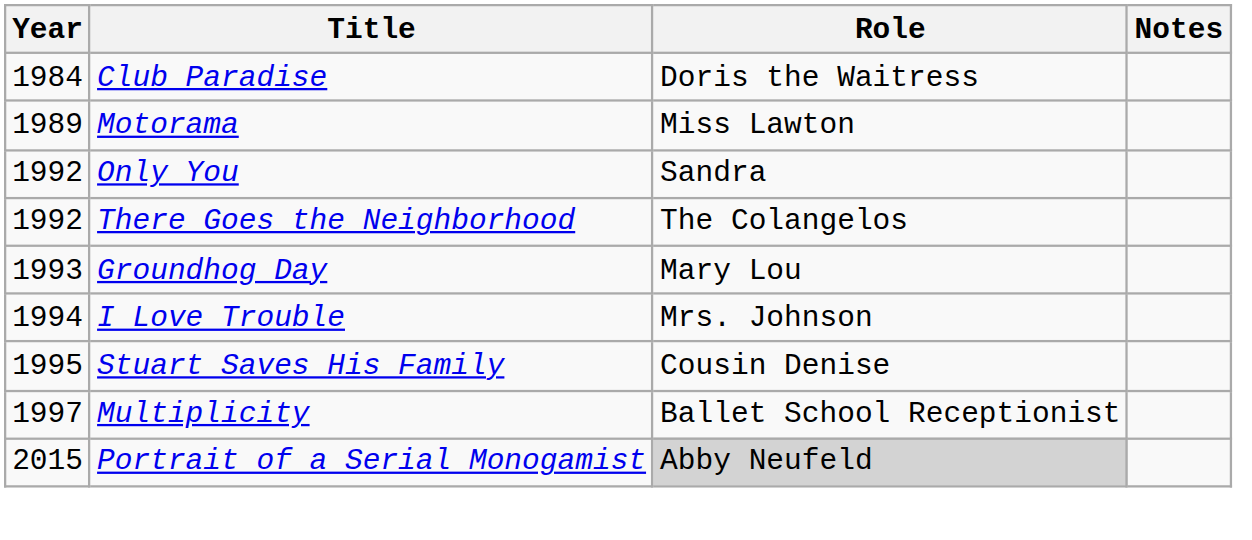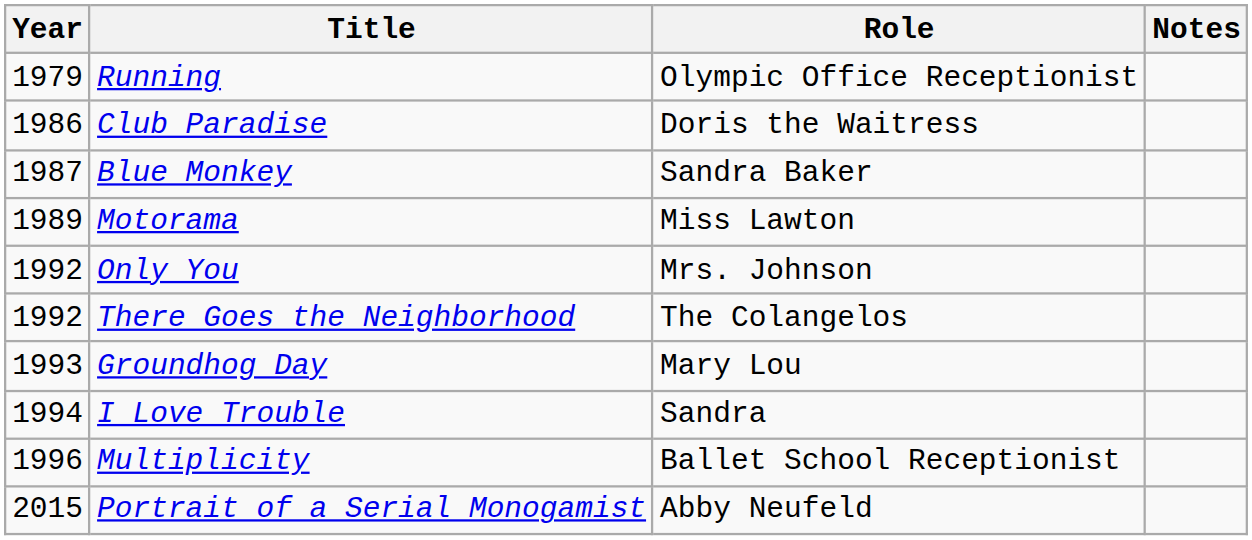+ row: 1979 | Running | Olympic Office Receptionist
Club Paradise | Year: 1984 -> 1986
+ row: 1987 | Blue Monkey | Sandra Baker
Only You | Role: Sandra -> Mrs. Johnson
I Love Trouble | Role: Mrs. Johnson -> Sandra
- row: 1995 | Stuart Saves His Family | Cousin Denise
Multiplicity | Year: 1997 -> 1996
Portrait of a Serial Monogamist | Role: lightgrey background -> no background
